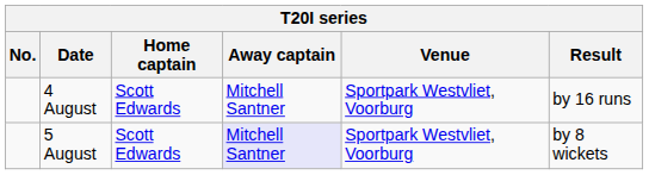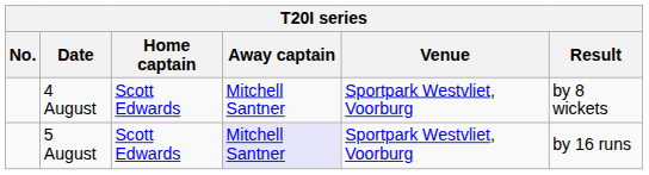4 August | Result: by 16 runs -> by 8 wickets
5 August | Result: by 8 wickets -> by 16 runs
